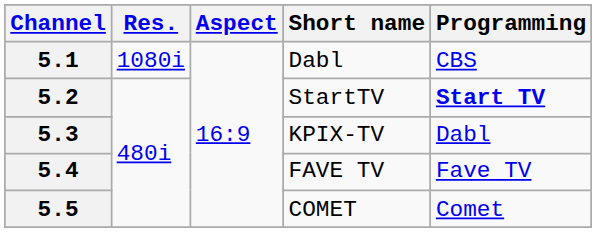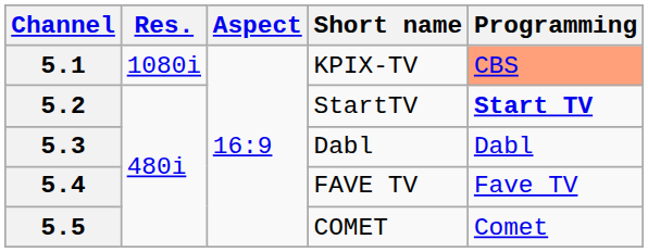5.1 | Short name: Dabl -> KPIX-TV
5.1 | Programming: no background -> lightsalmon background
5.3 | Short name: KPIX-TV -> Dabl
